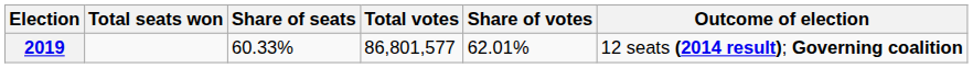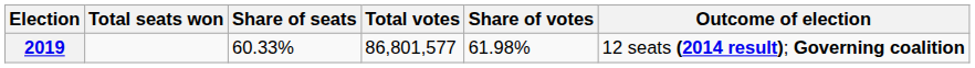2019 | Share of votes: 62.01% -> 61.98%
